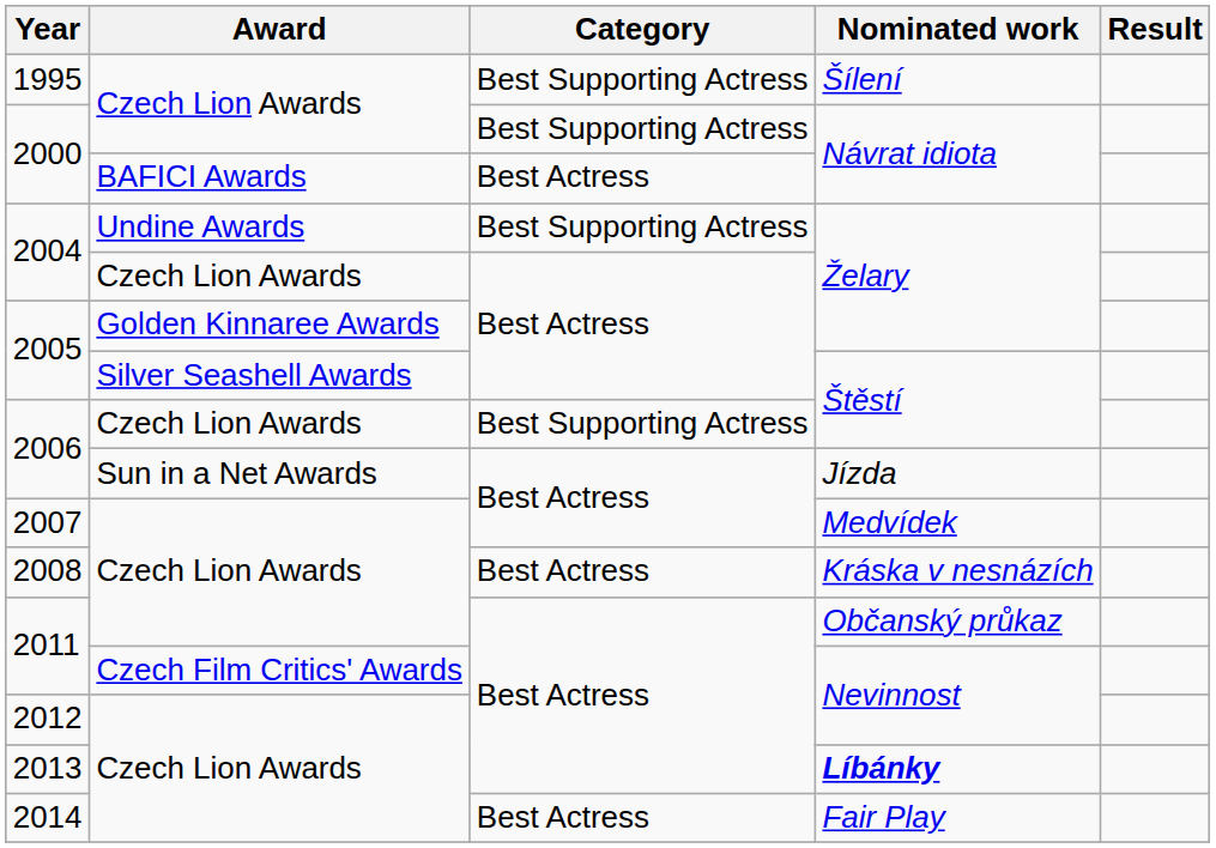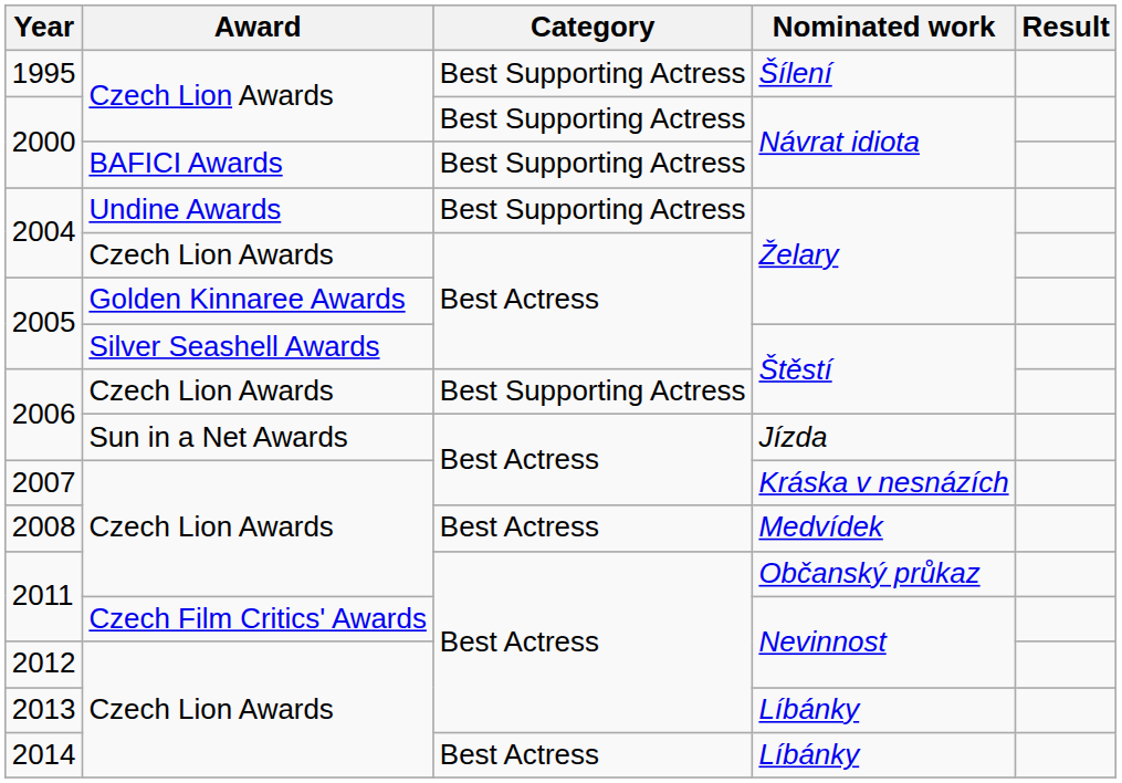2000 / BAFICI Awards | Category: Best Actress -> Best Supporting Actress
2007 | Nominated work: Medvídek -> Kráska v nesnázích
2008 | Nominated work: Kráska v nesnázích -> Medvídek
2013 | Nominated work: bold -> normal
2014 | Nominated work: Fair Play -> Líbánky
